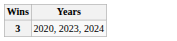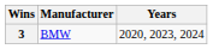+ column: Manufacturer | BMW
